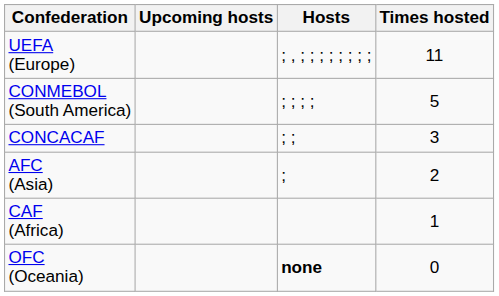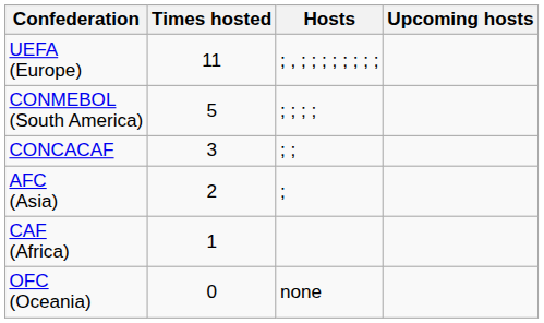columns swapped: Times hosted <-> Upcoming hosts
OFC (Oceania) | Hosts: bold -> normal
